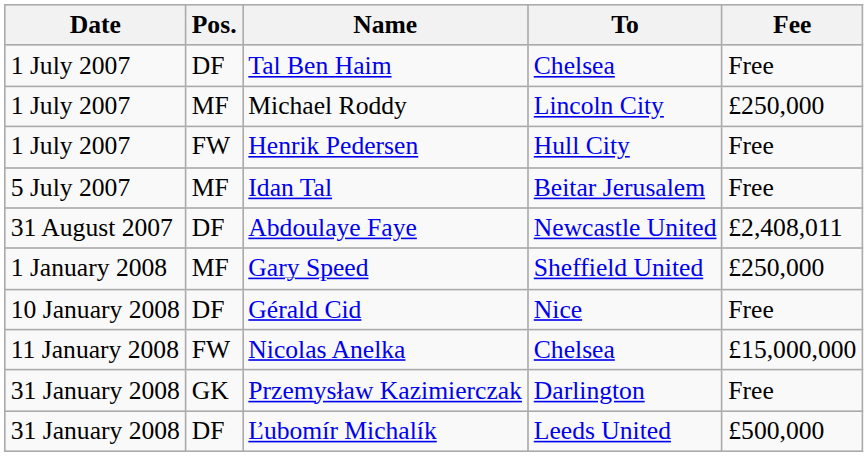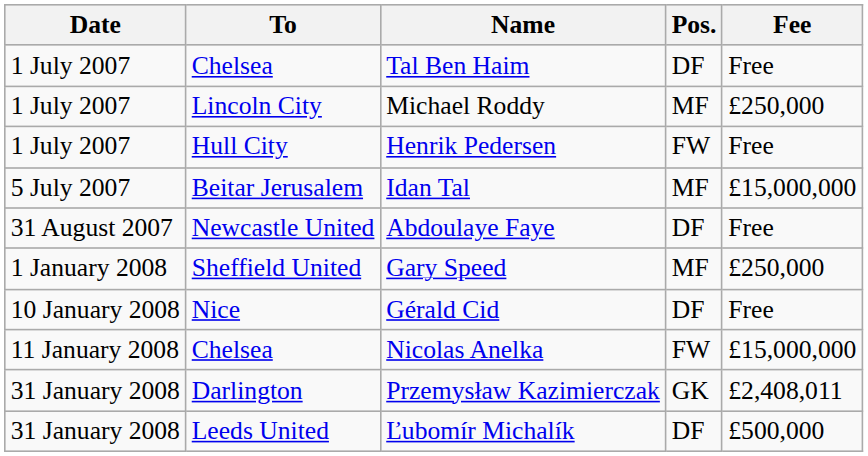columns swapped: Pos. <-> To
Idan Tal | Fee: Free -> £15,000,000
Abdoulaye Faye | Fee: £2,408,011 -> Free
Przemysław Kazimierczak | Fee: Free -> £2,408,011
